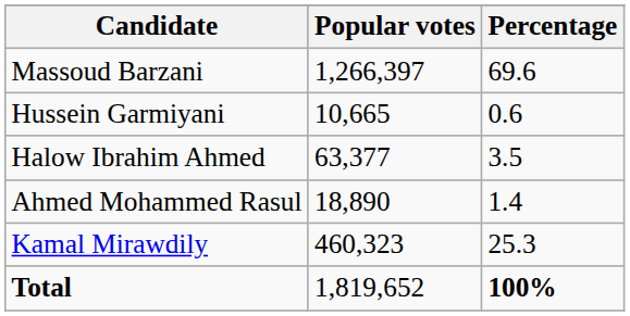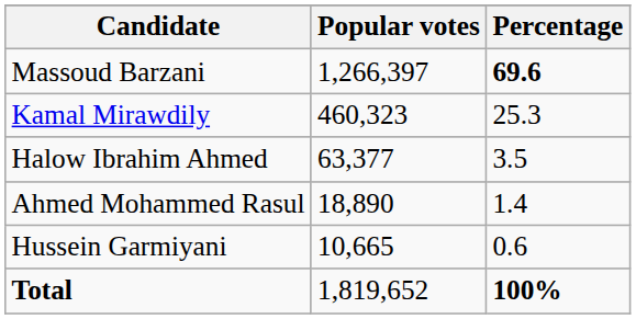Massoud Barzani | Percentage: normal -> bold
rows swapped: Kamal Mirawdily <-> Hussein Garmiyani
